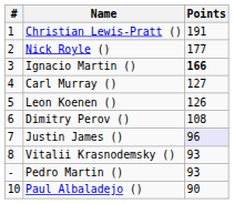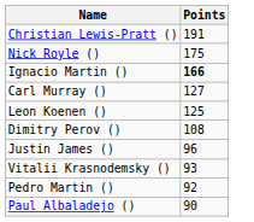- column: # | 1 | 2 | 3 | 4 | 5 | 6 | 7 | 8 | - | 10
Nick Royle () | Points: 177 -> 175
Leon Koenen () | Points: 126 -> 125
Justin James () | Points: lavender background -> no background
Pedro Martin () | Points: 93 -> 92
